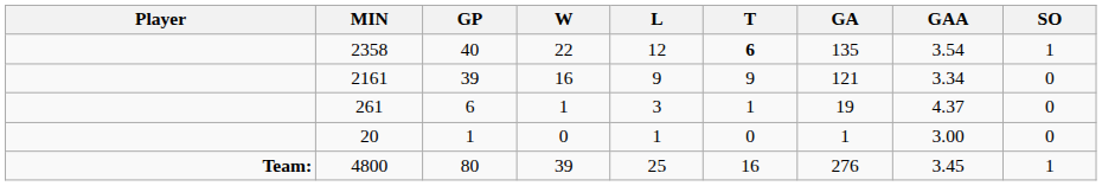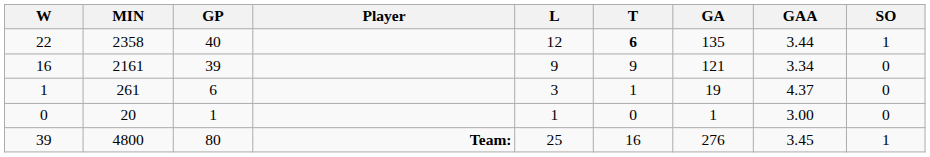columns swapped: Player <-> W
2358 | GAA: 3.54 -> 3.44
